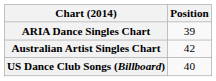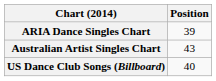Australian Artist Singles Chart | Position: 42 -> 43
